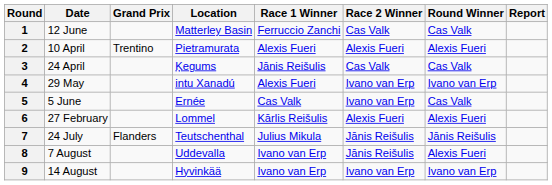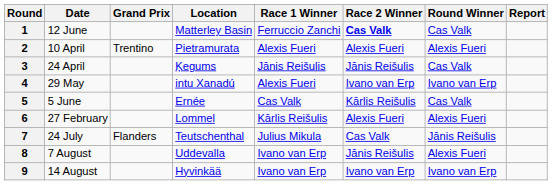1 | Race 2 Winner: normal -> bold
3 | Race 2 Winner: Cas Valk -> Jānis Reišulis
5 | Race 2 Winner: Ivano van Erp -> Kārlis Reišulis
7 | Race 2 Winner: Jānis Reišulis -> Cas Valk
